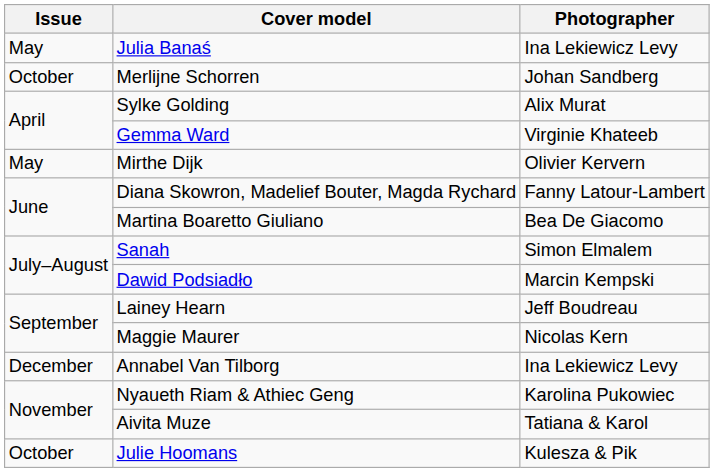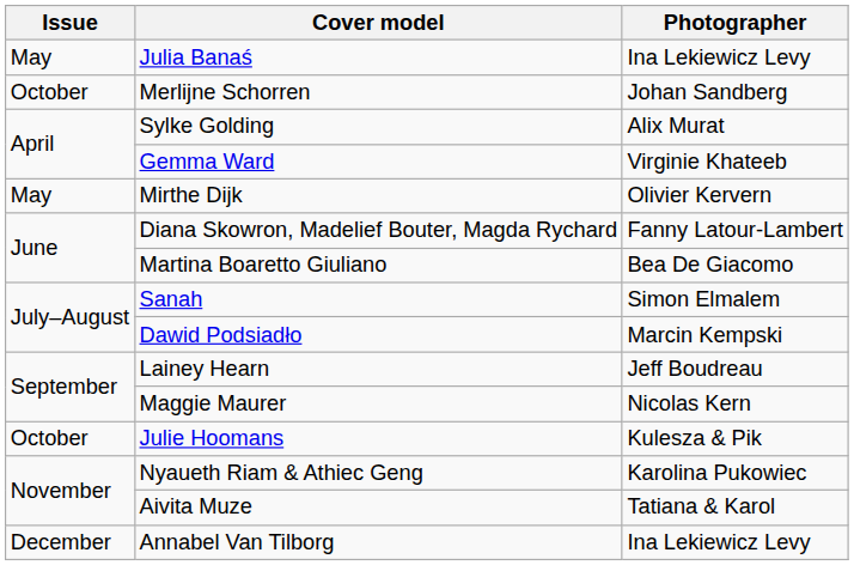rows swapped: Julie Hoomans <-> Annabel Van Tilborg
